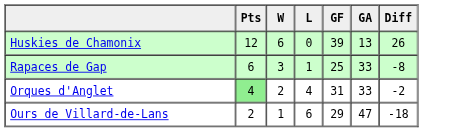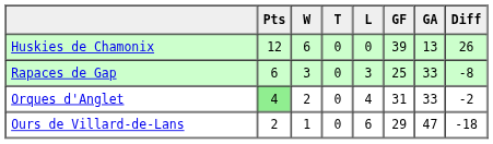+ column: T | 0 | 0 | 0 | 0
Rapaces de Gap | L: 1 -> 3
